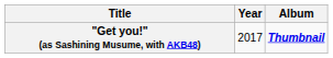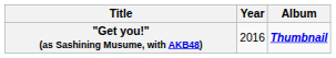"Get you!" (as Sashining Musume, with AKB48) | Year: 2017 -> 2016
